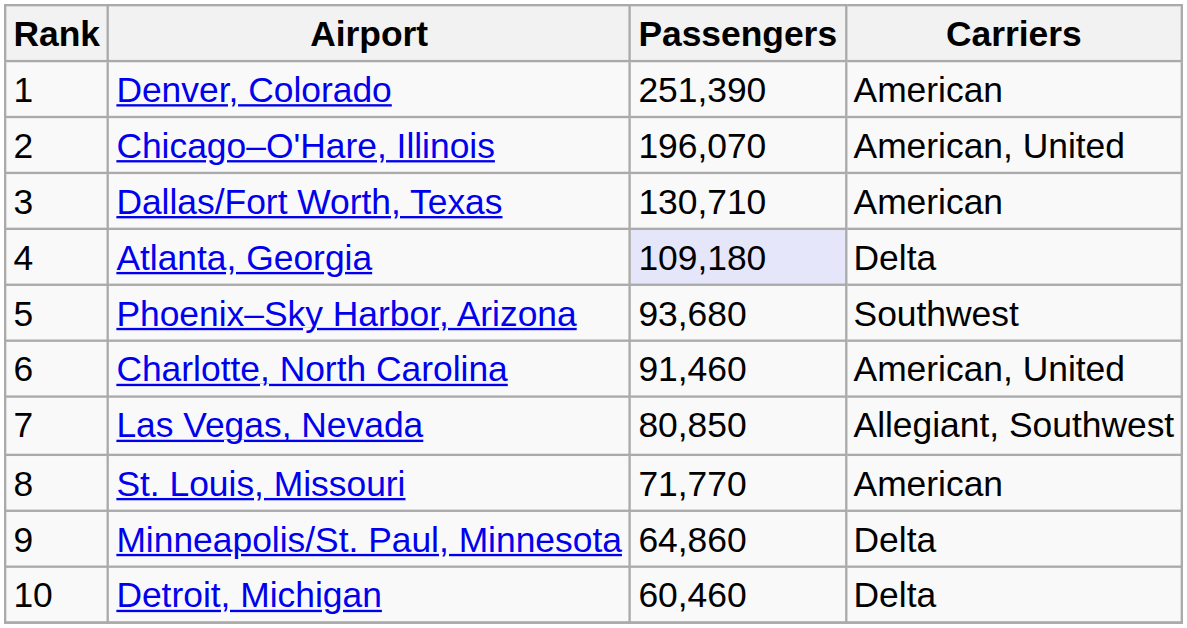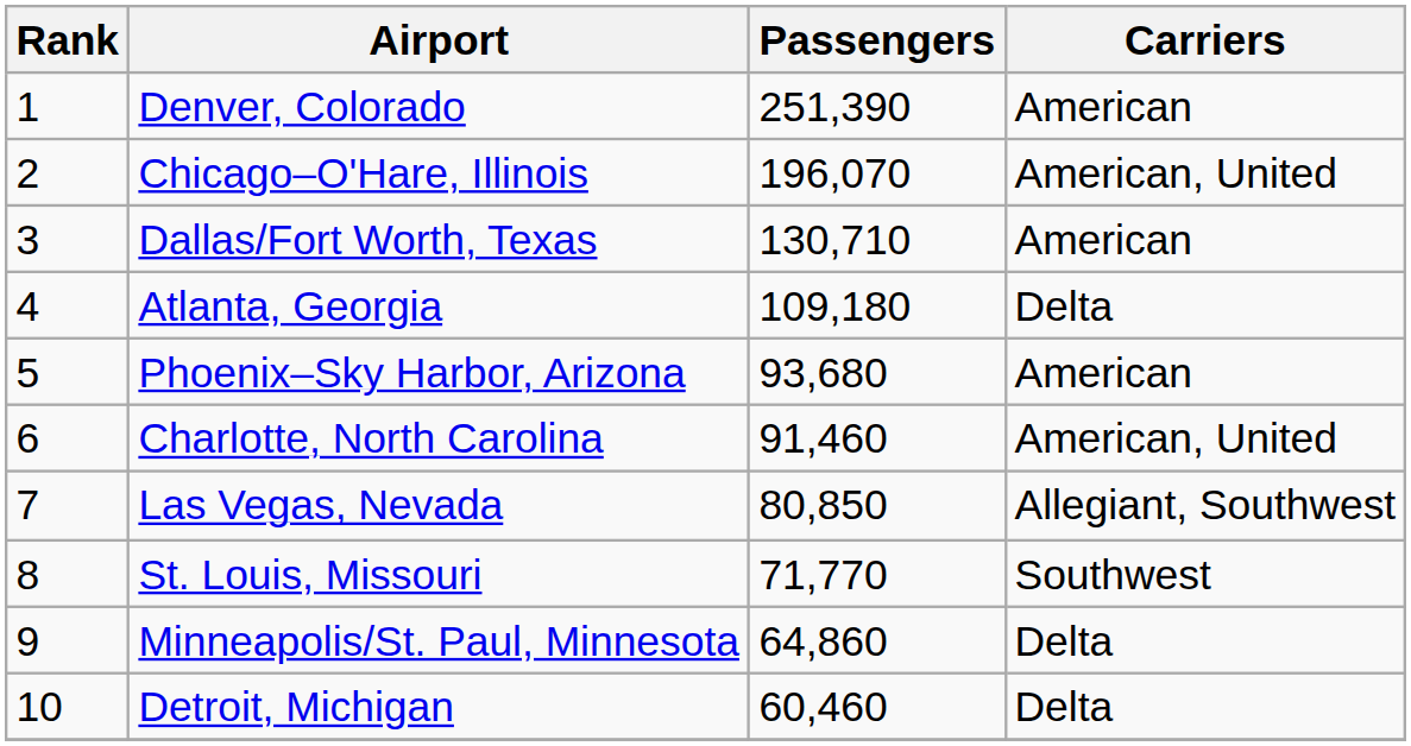Atlanta, Georgia | Passengers: lavender background -> no background
Phoenix–Sky Harbor, Arizona | Carriers: Southwest -> American
St. Louis, Missouri | Carriers: American -> Southwest
